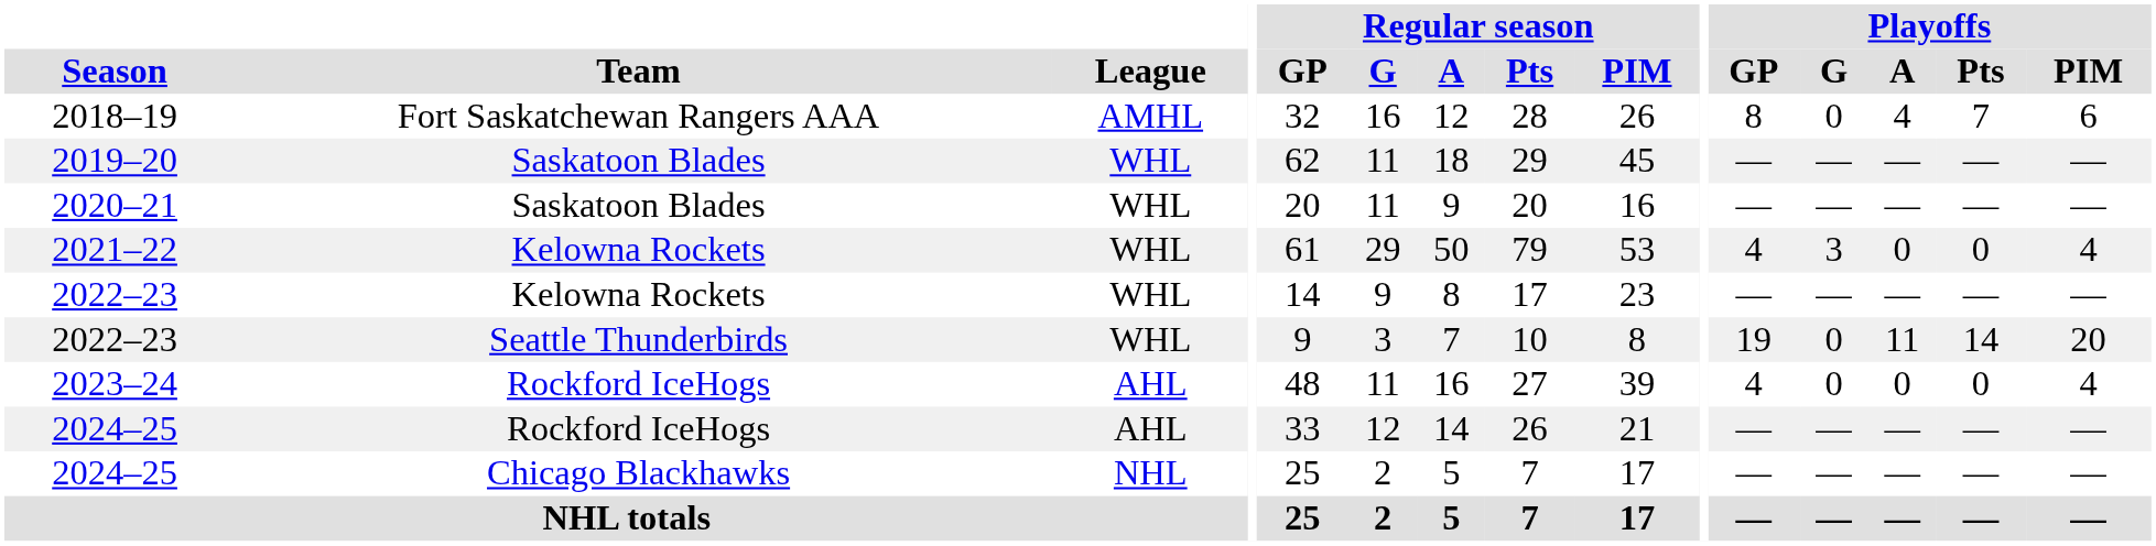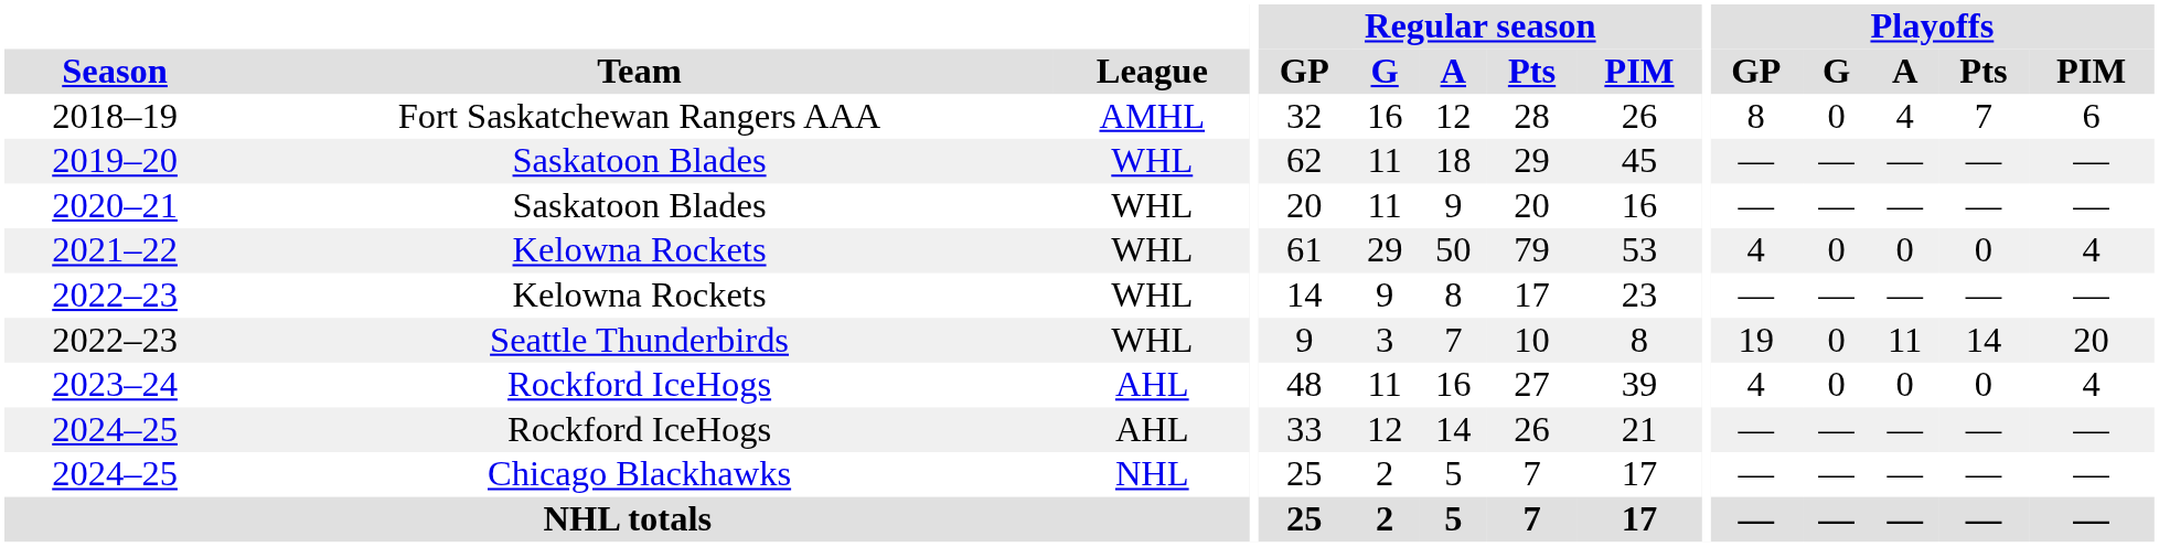2021–22 | Playoffs / G: 3 -> 0
